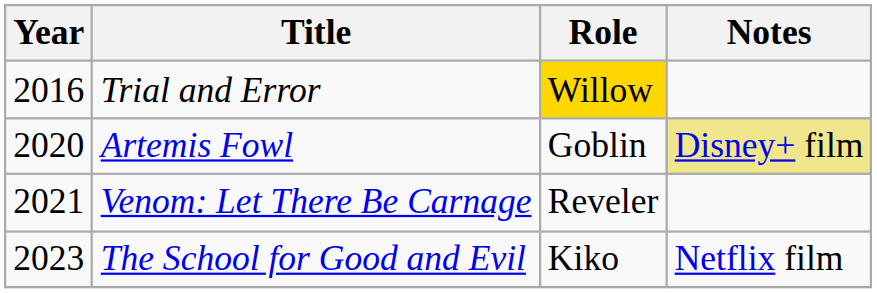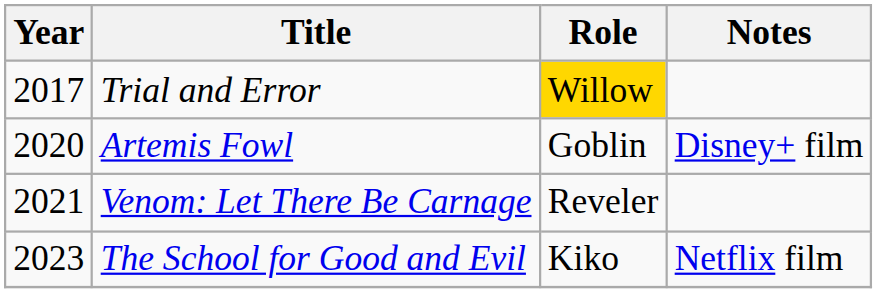Trial and Error | Year: 2016 -> 2017
Artemis Fowl | Notes: khaki background -> no background
